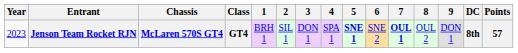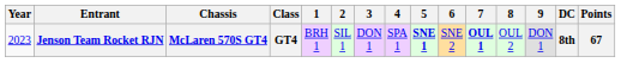Jenson Team Rocket RJN | Points: 57 -> 67
